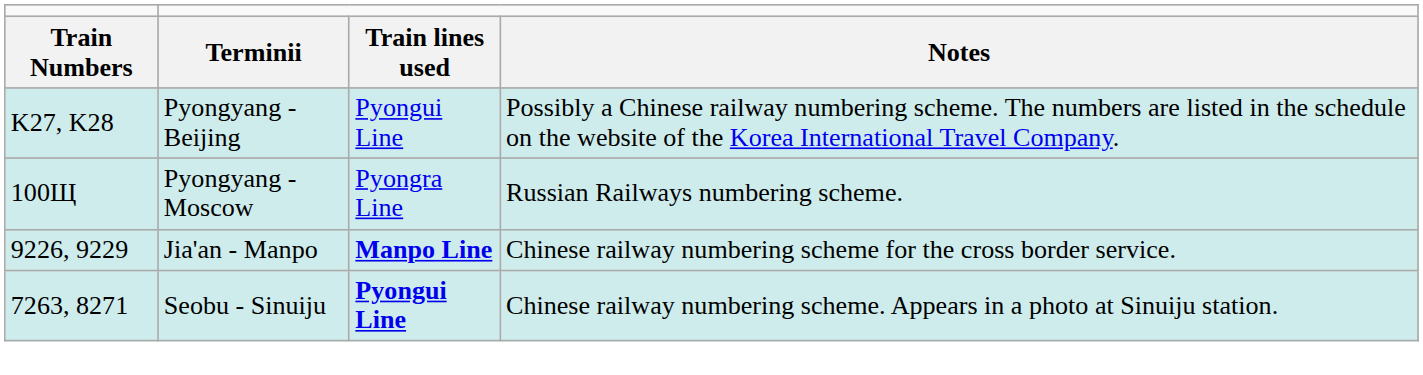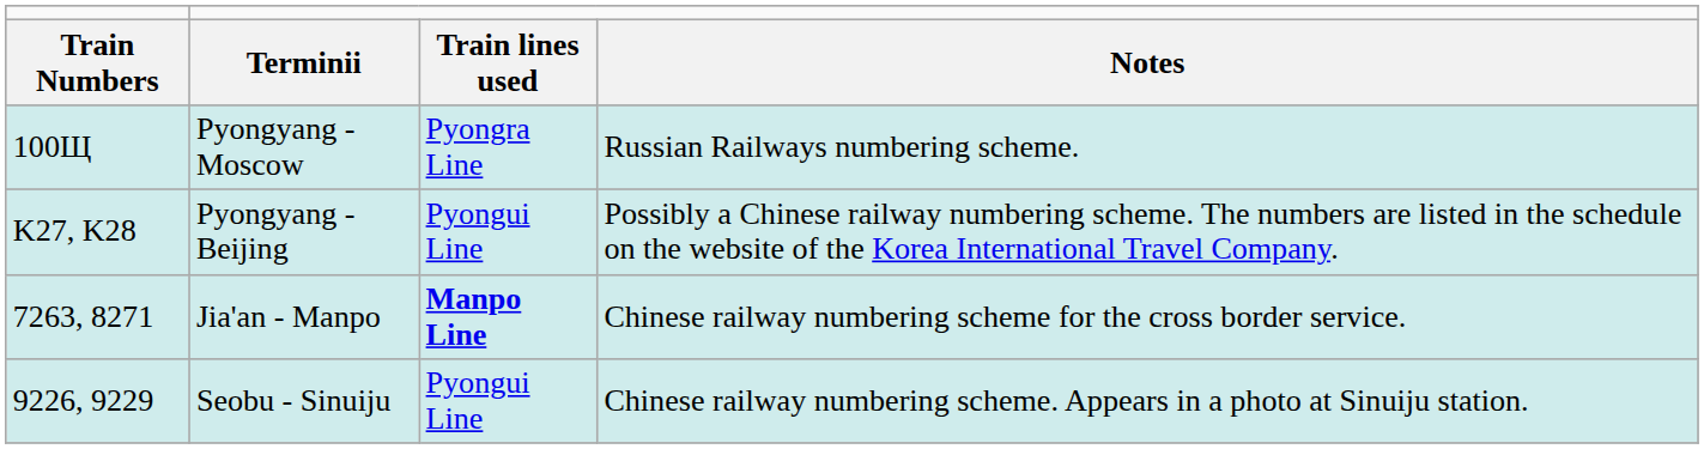rows swapped: Pyongyang - Moscow <-> Pyongyang - Beijing
Jia'an - Manpo | column 1: 9226, 9229 -> 7263, 8271
Seobu - Sinuiju | column 1: 7263, 8271 -> 9226, 9229
Seobu - Sinuiju | column 3: bold -> normal
